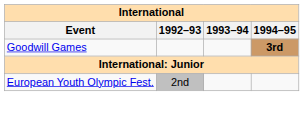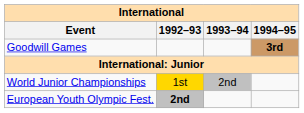+ row: World Junior Championships | 1st | 2nd
European Youth Olympic Fest. | 1992–93: normal -> bold
